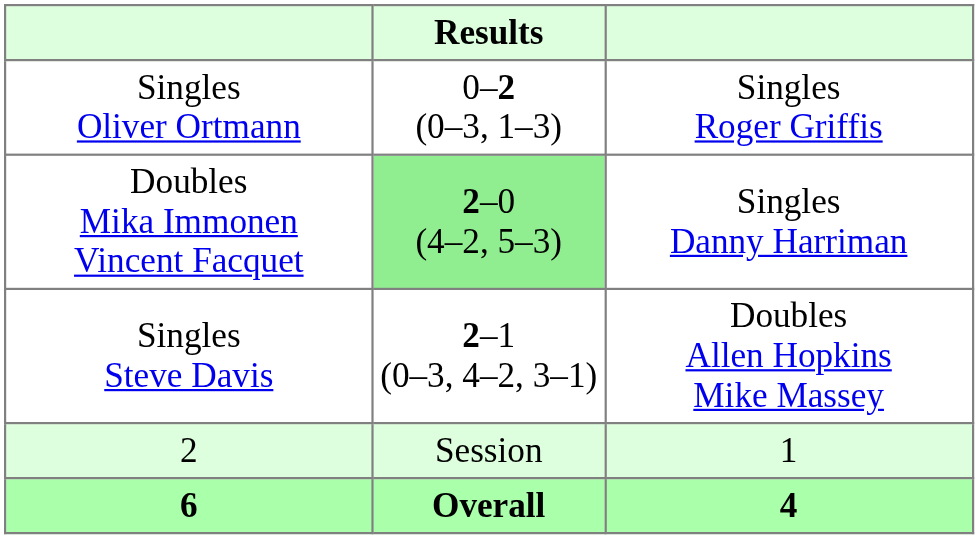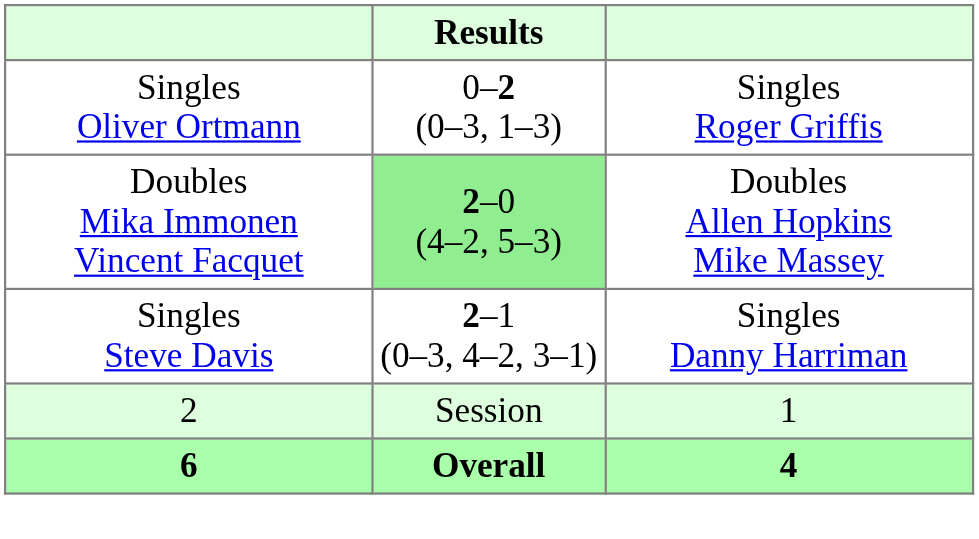Doubles Mika Immonen Vincent Facquet | column 3: Singles Danny Harriman -> Doubles Allen Hopkins Mike Massey
Singles Steve Davis | column 3: Doubles Allen Hopkins Mike Massey -> Singles Danny Harriman
